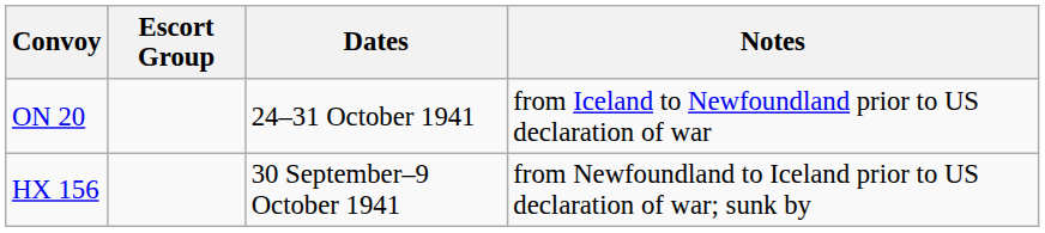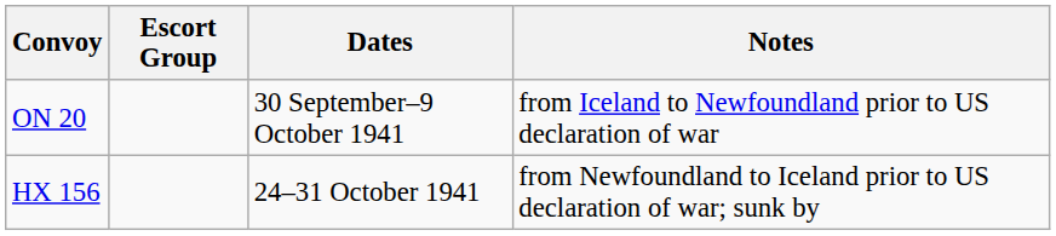ON 20 | Dates: 24–31 October 1941 -> 30 September–9 October 1941
HX 156 | Dates: 30 September–9 October 1941 -> 24–31 October 1941
